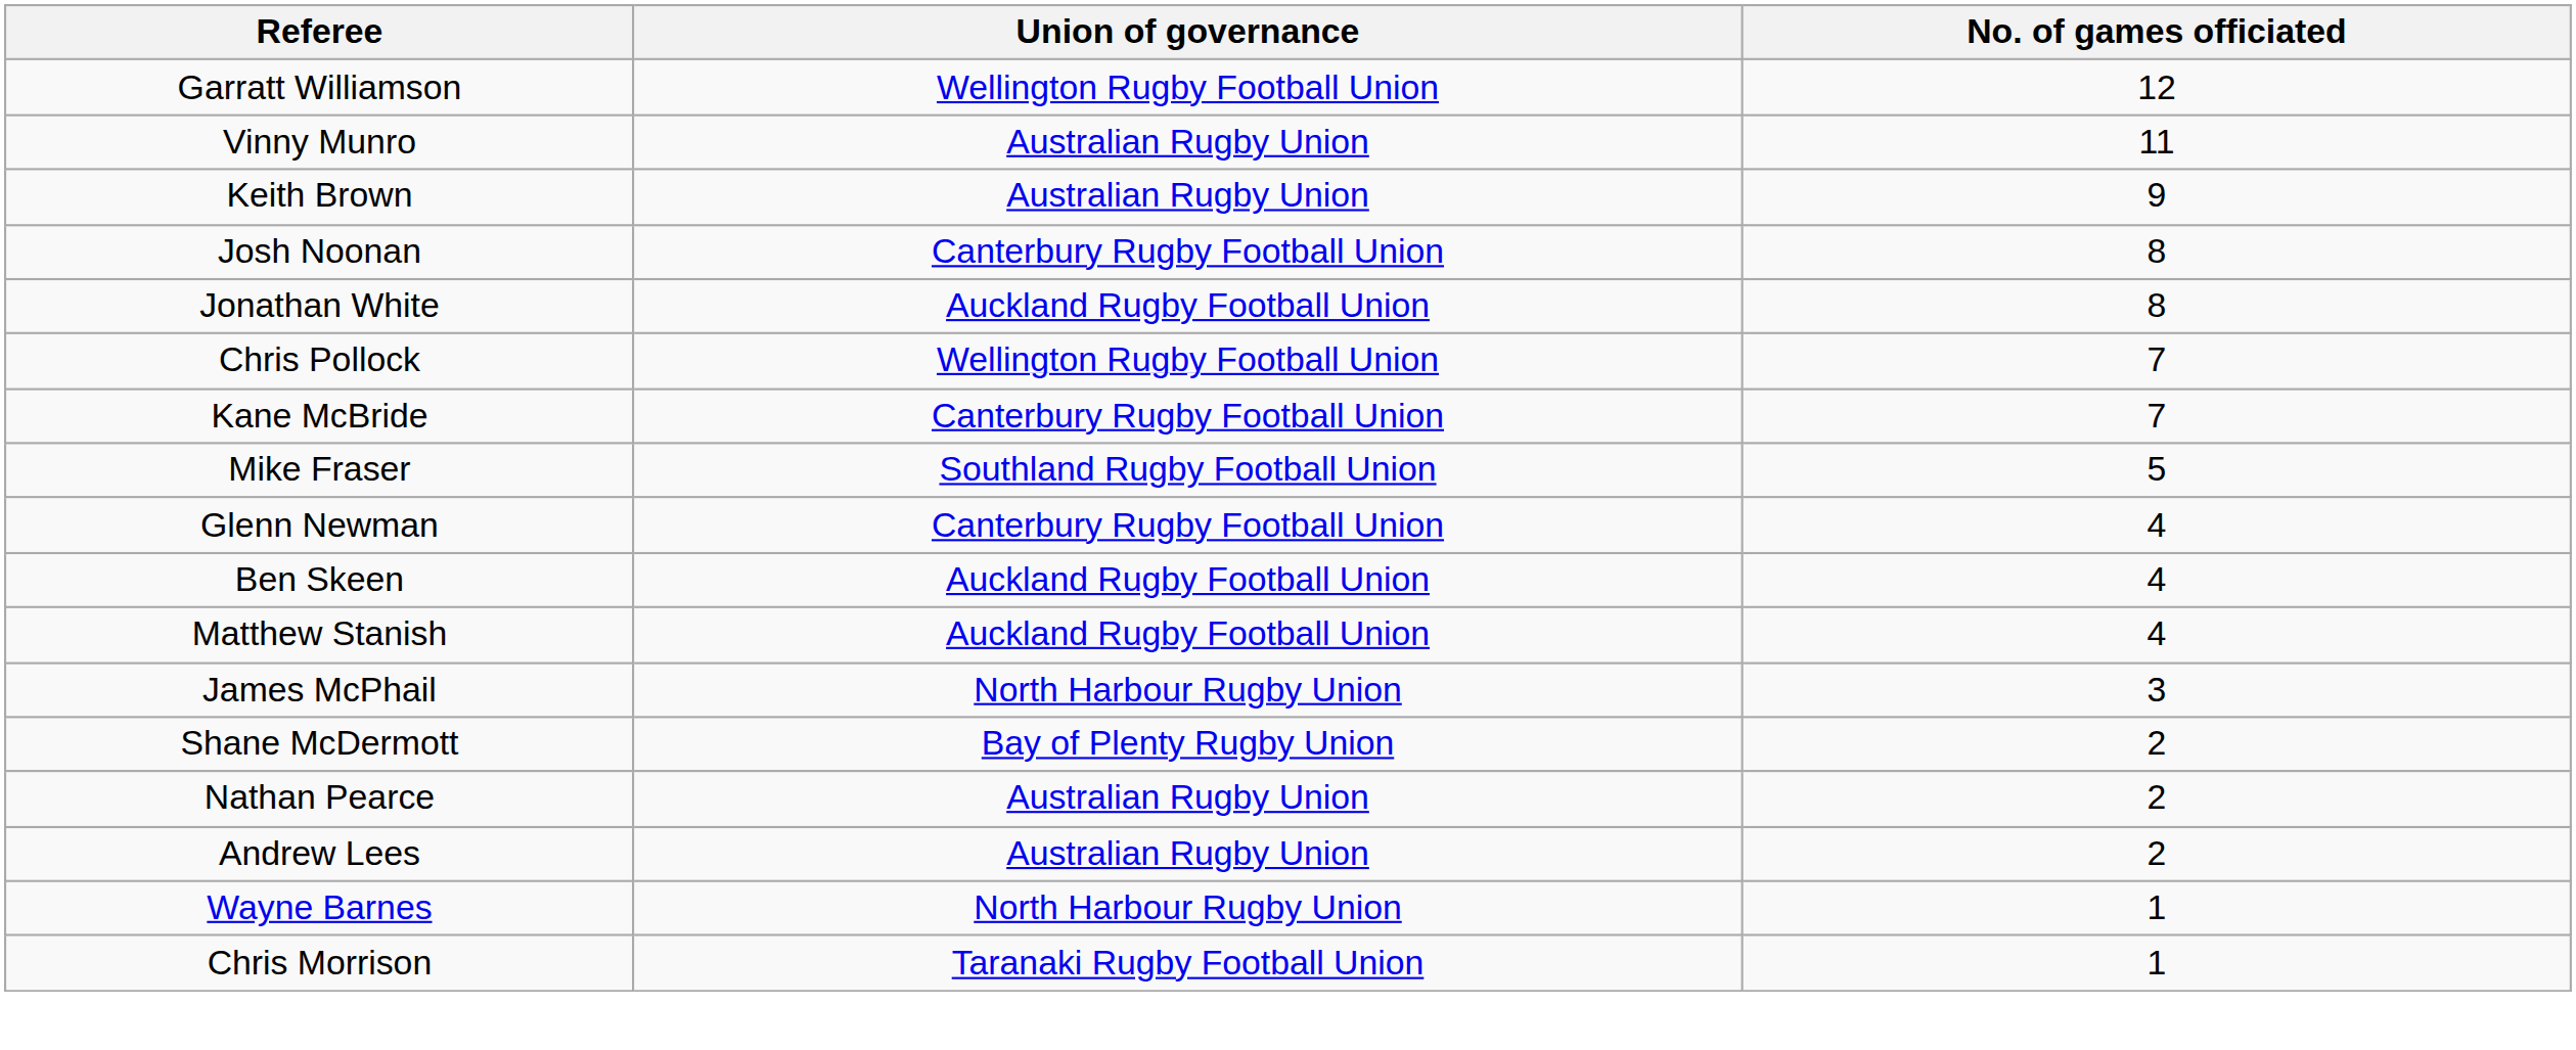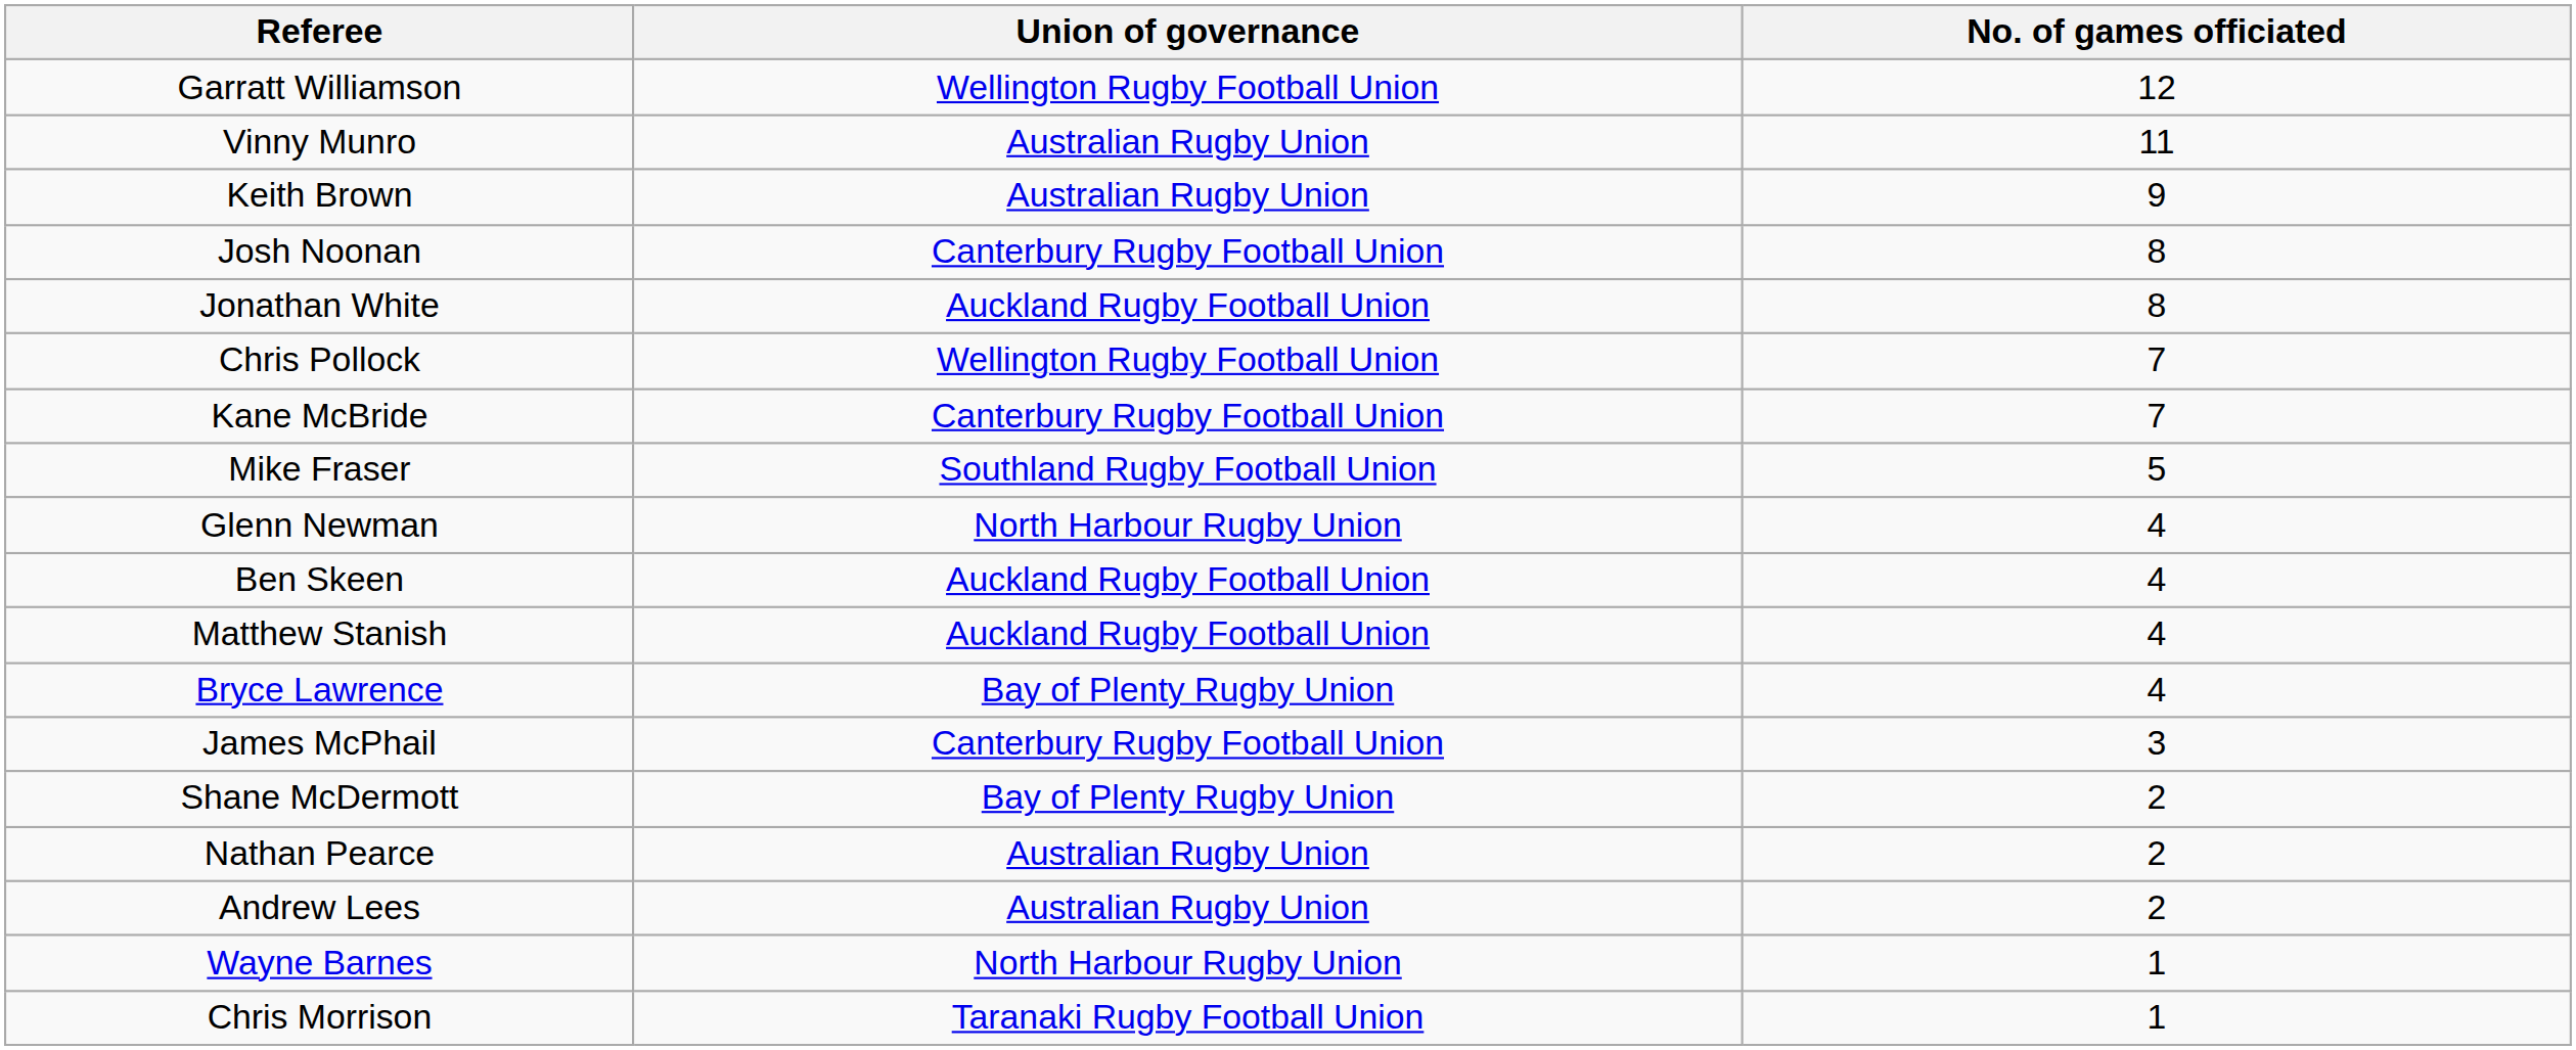Glenn Newman | Union of governance: Canterbury Rugby Football Union -> North Harbour Rugby Union
+ row: Bryce Lawrence | Bay of Plenty Rugby Union | 4
James McPhail | Union of governance: North Harbour Rugby Union -> Canterbury Rugby Football Union
